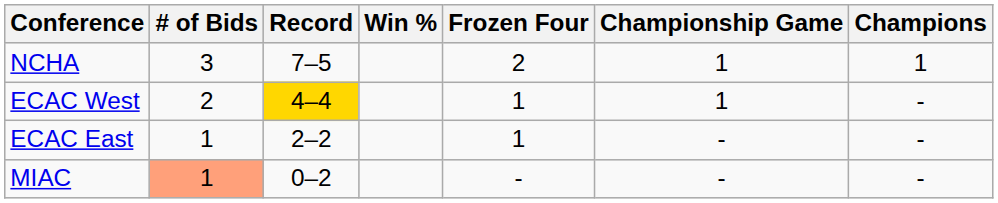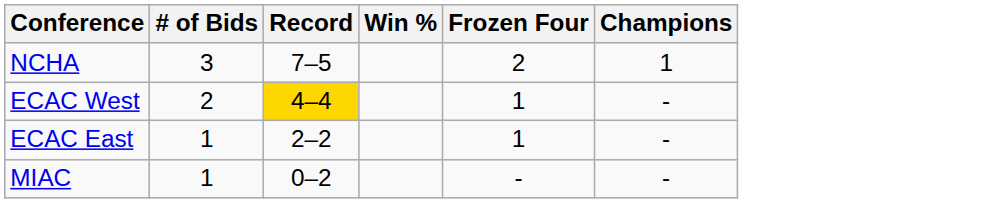- column: Championship Game | 1 | 1 | - | -
MIAC | # of Bids: lightsalmon background -> no background
